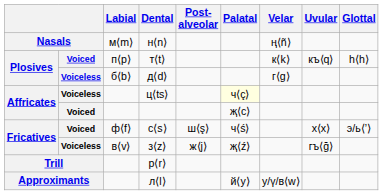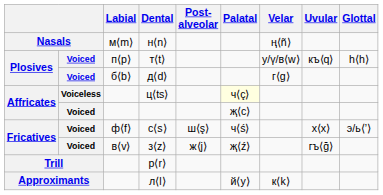т⟨t⟩ | Velar: к⟨k⟩ -> у/ү/в⟨w⟩
д⟨d⟩ | column 2: Voiceless -> Voiced
з⟨z⟩ | column 2: Voiceless -> Voiced
л⟨l⟩ | Velar: у/ү/в⟨w⟩ -> к⟨k⟩
